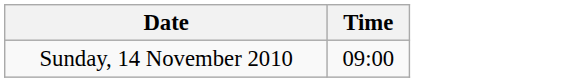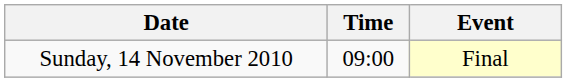+ column: Event | Final
